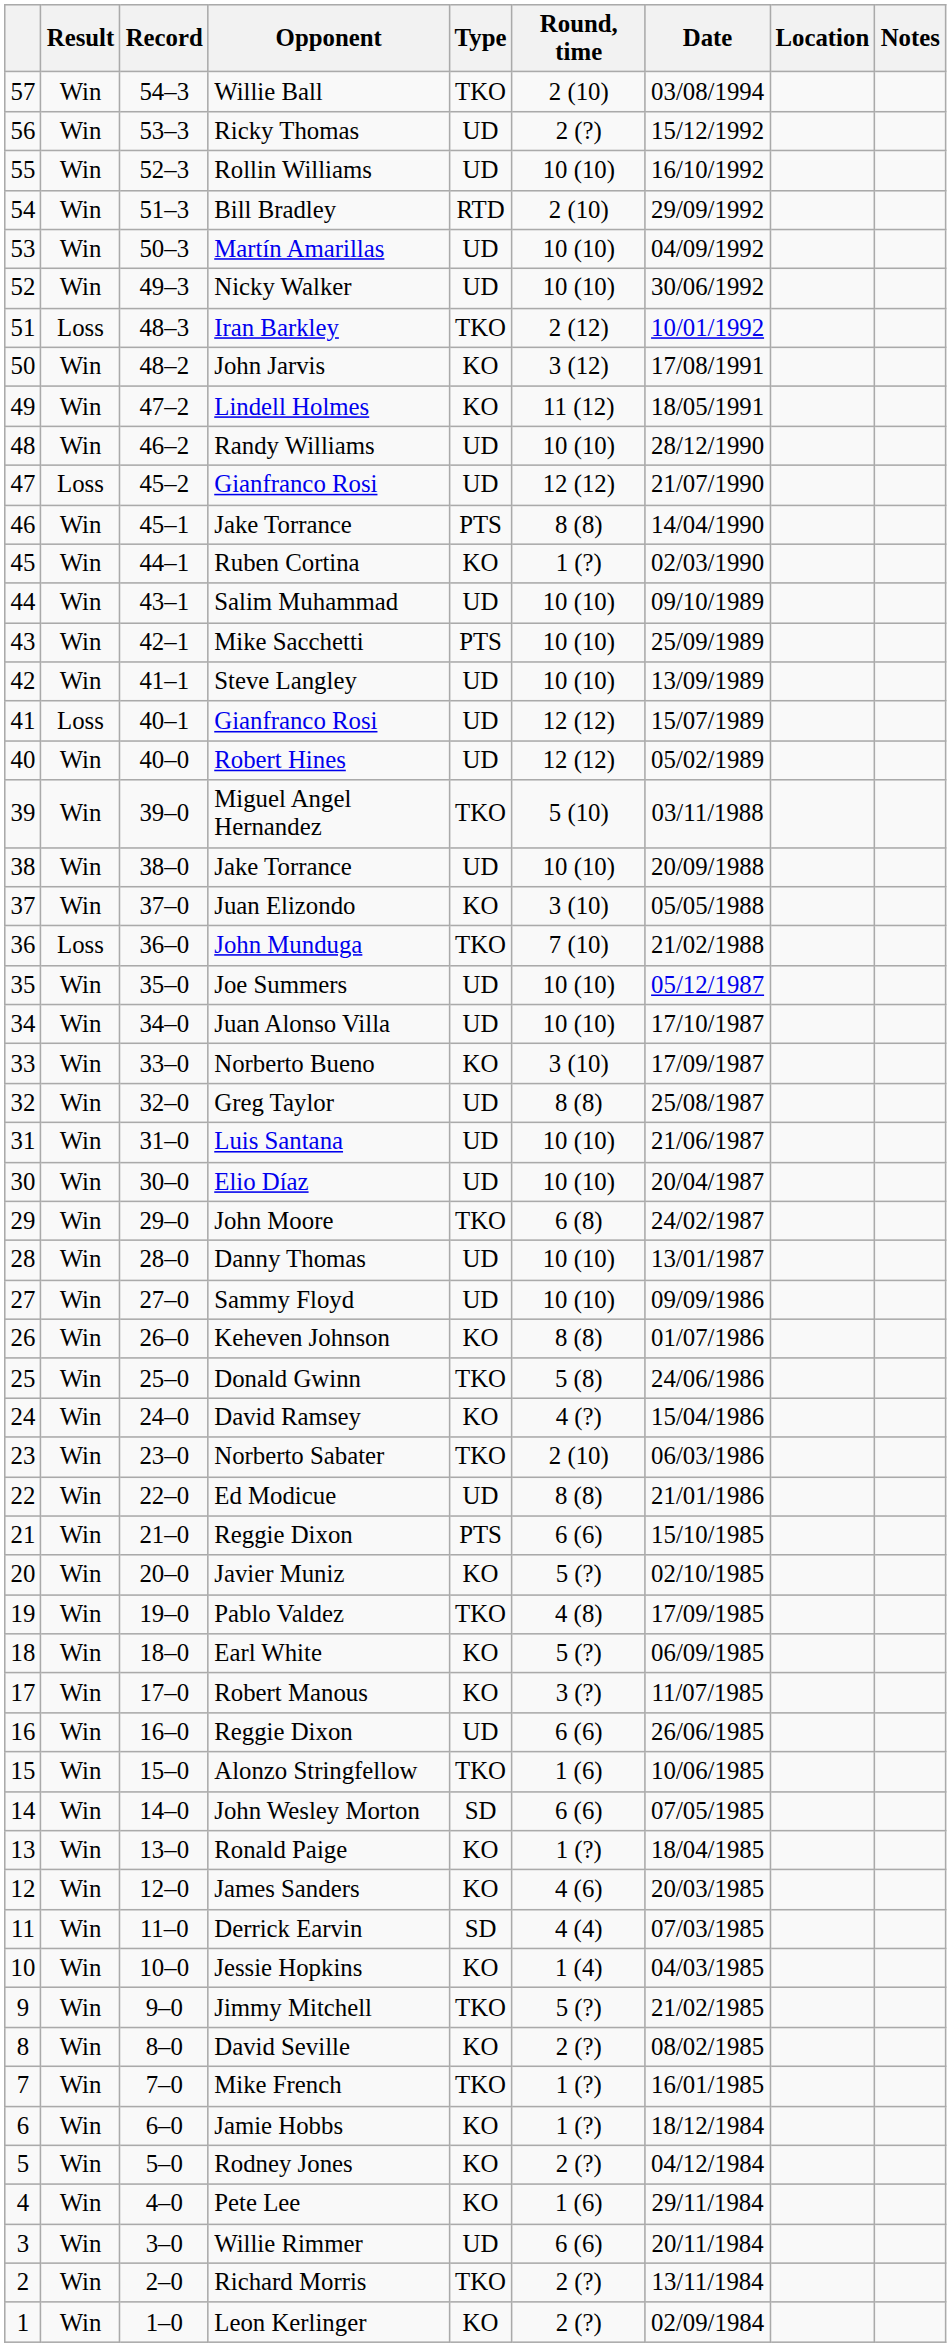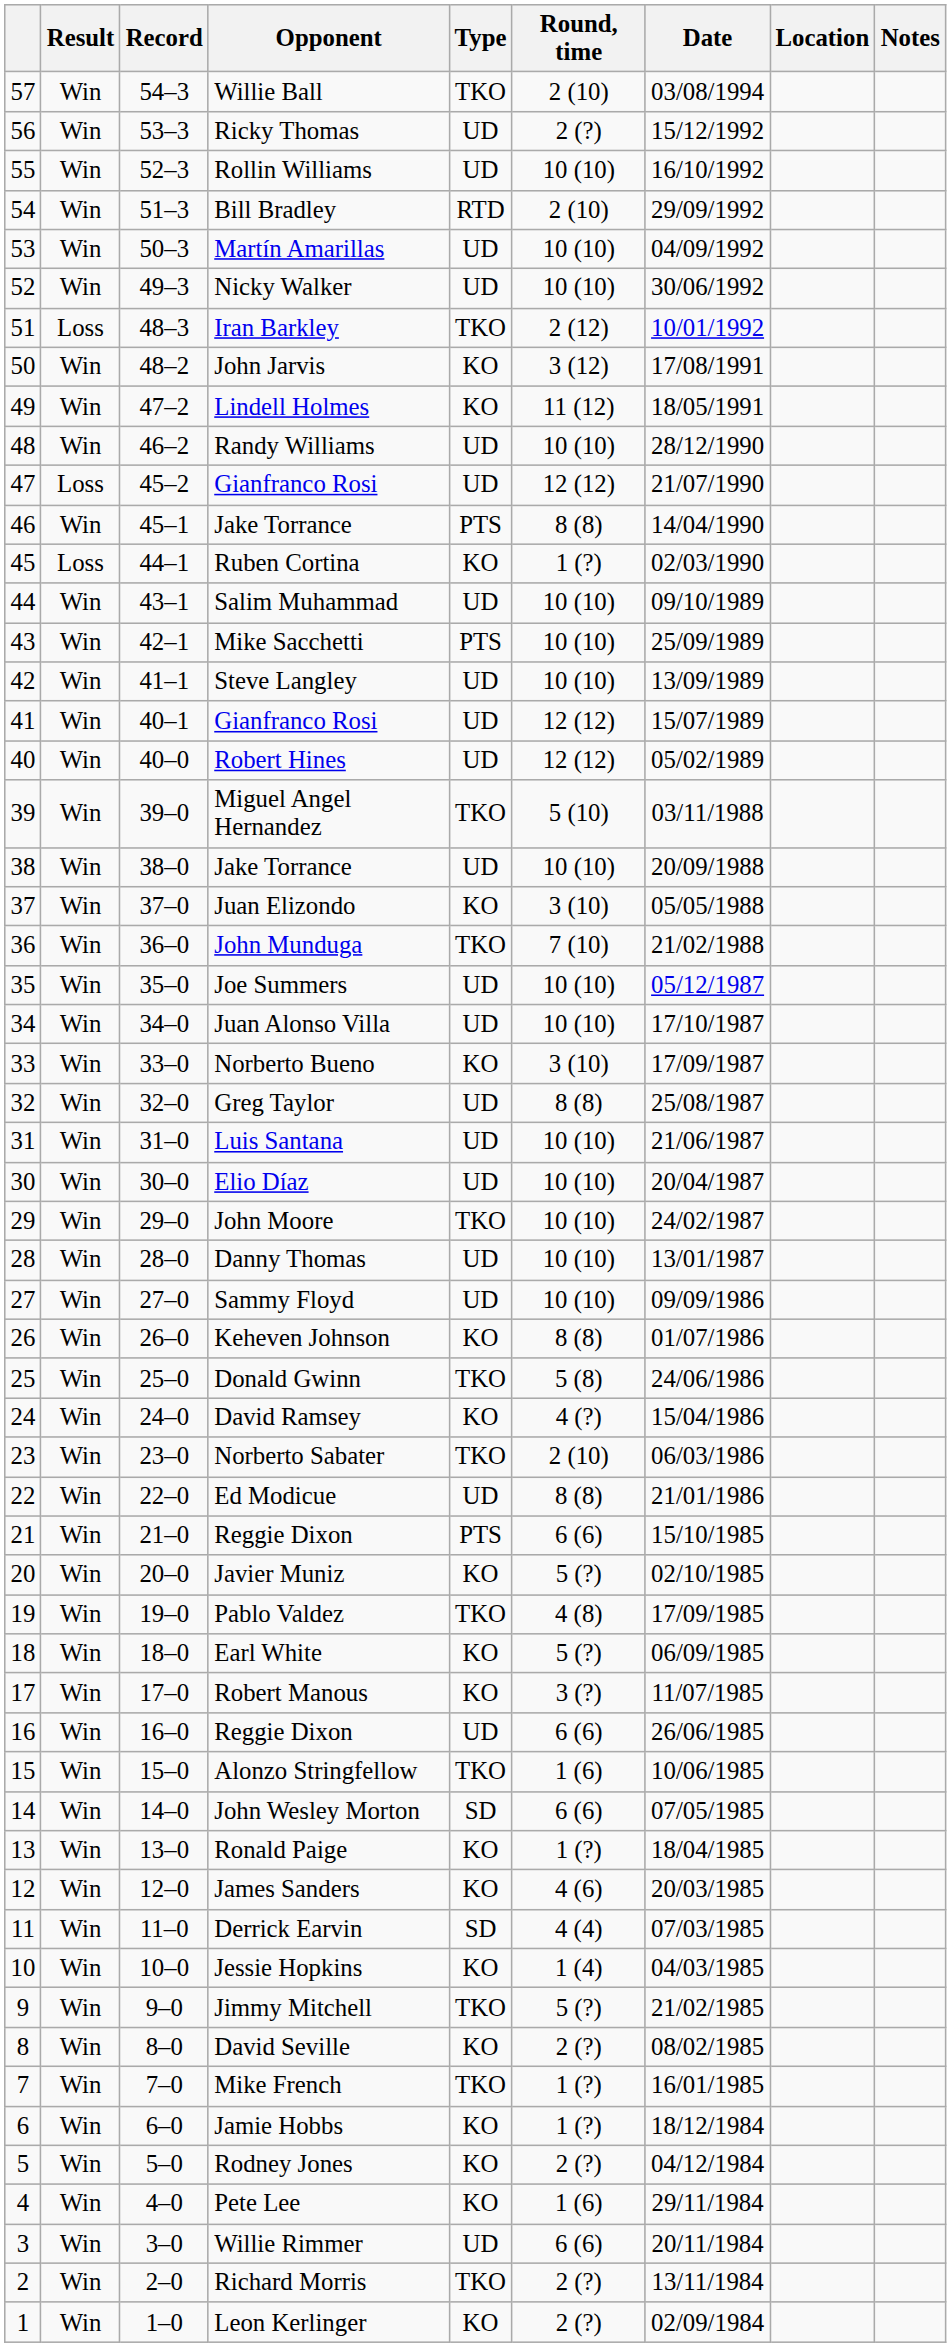Ruben Cortina | Result: Win -> Loss
41 / Gianfranco Rosi | Result: Loss -> Win
John Munduga | Result: Loss -> Win
John Moore | Round, time: 6 (8) -> 10 (10)
